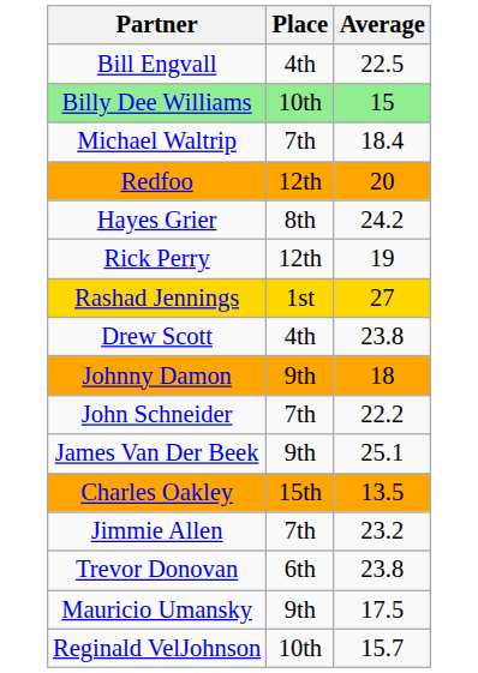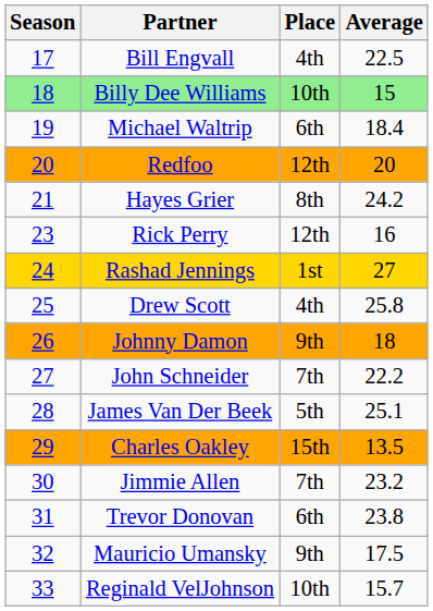+ column: Season | 17 | 18 | 19 | 20 | 21 | 23 | 24 | 25 | 26 | 27 | 28 | 29 | 30 | 31 | 32 | 33
Michael Waltrip | Place: 7th -> 6th
Rick Perry | Average: 19 -> 16
Drew Scott | Average: 23.8 -> 25.8
James Van Der Beek | Place: 9th -> 5th
